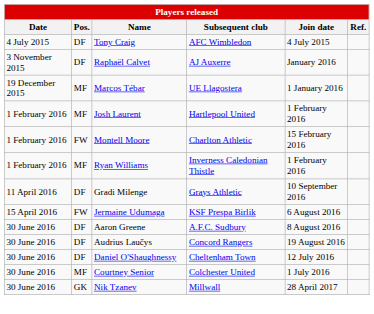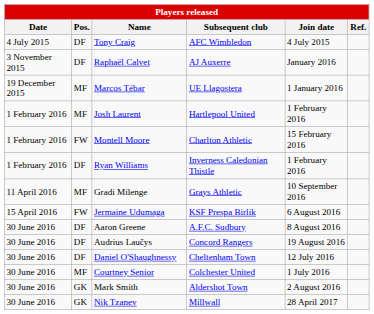Ryan Williams | Pos.: MF -> DF
Gradi Milenge | Pos.: DF -> MF
+ row: 30 June 2016 | GK | Mark Smith | Aldershot Town | 2 August 2016
